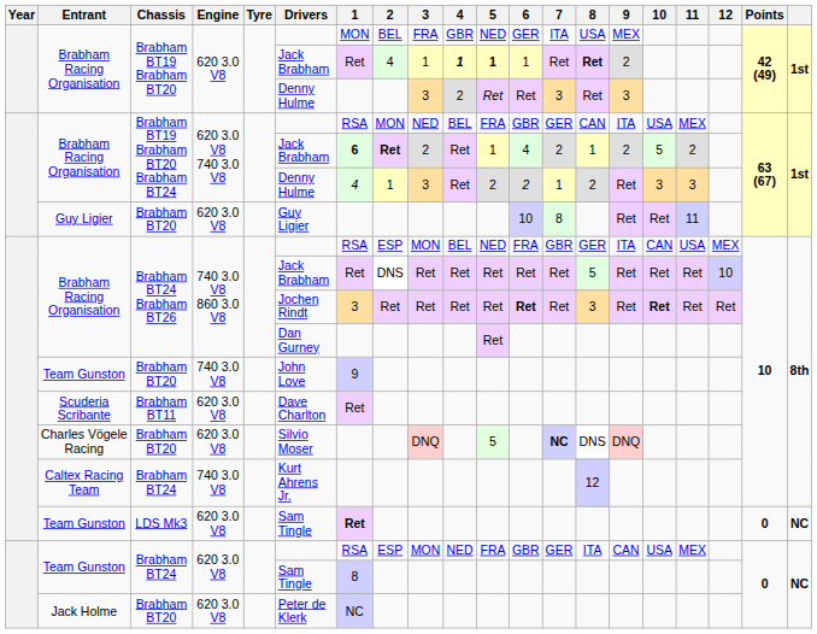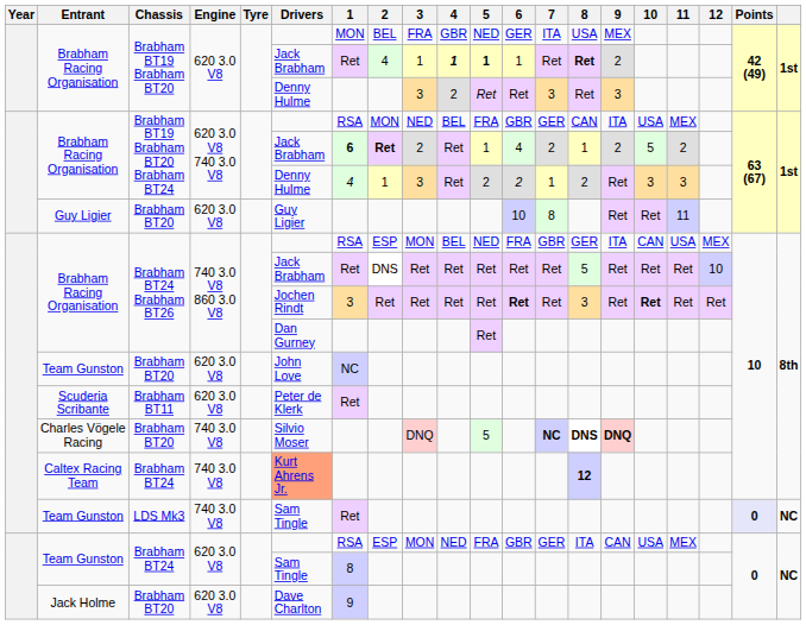Team Gunston / Brabham BT20 | Engine: 740 3.0 V8 -> 620 3.0 V8
Team Gunston / Brabham BT20 | 1: 9 -> NC
Scuderia Scribante | Drivers: Dave Charlton -> Peter de Klerk
Charles Vögele Racing | Engine: 620 3.0 V8 -> 740 3.0 V8
Charles Vögele Racing | 8: normal -> bold
Charles Vögele Racing | 9: normal -> bold
Caltex Racing Team | Drivers: no background -> lightsalmon background
Caltex Racing Team | 8: normal -> bold
Team Gunston / LDS Mk3 | Engine: 620 3.0 V8 -> 740 3.0 V8
Team Gunston / LDS Mk3 | 1: bold -> normal
Team Gunston / LDS Mk3 | Points: no background -> lavender background
Jack Holme | Drivers: Peter de Klerk -> Dave Charlton
Jack Holme | 1: NC -> 9
